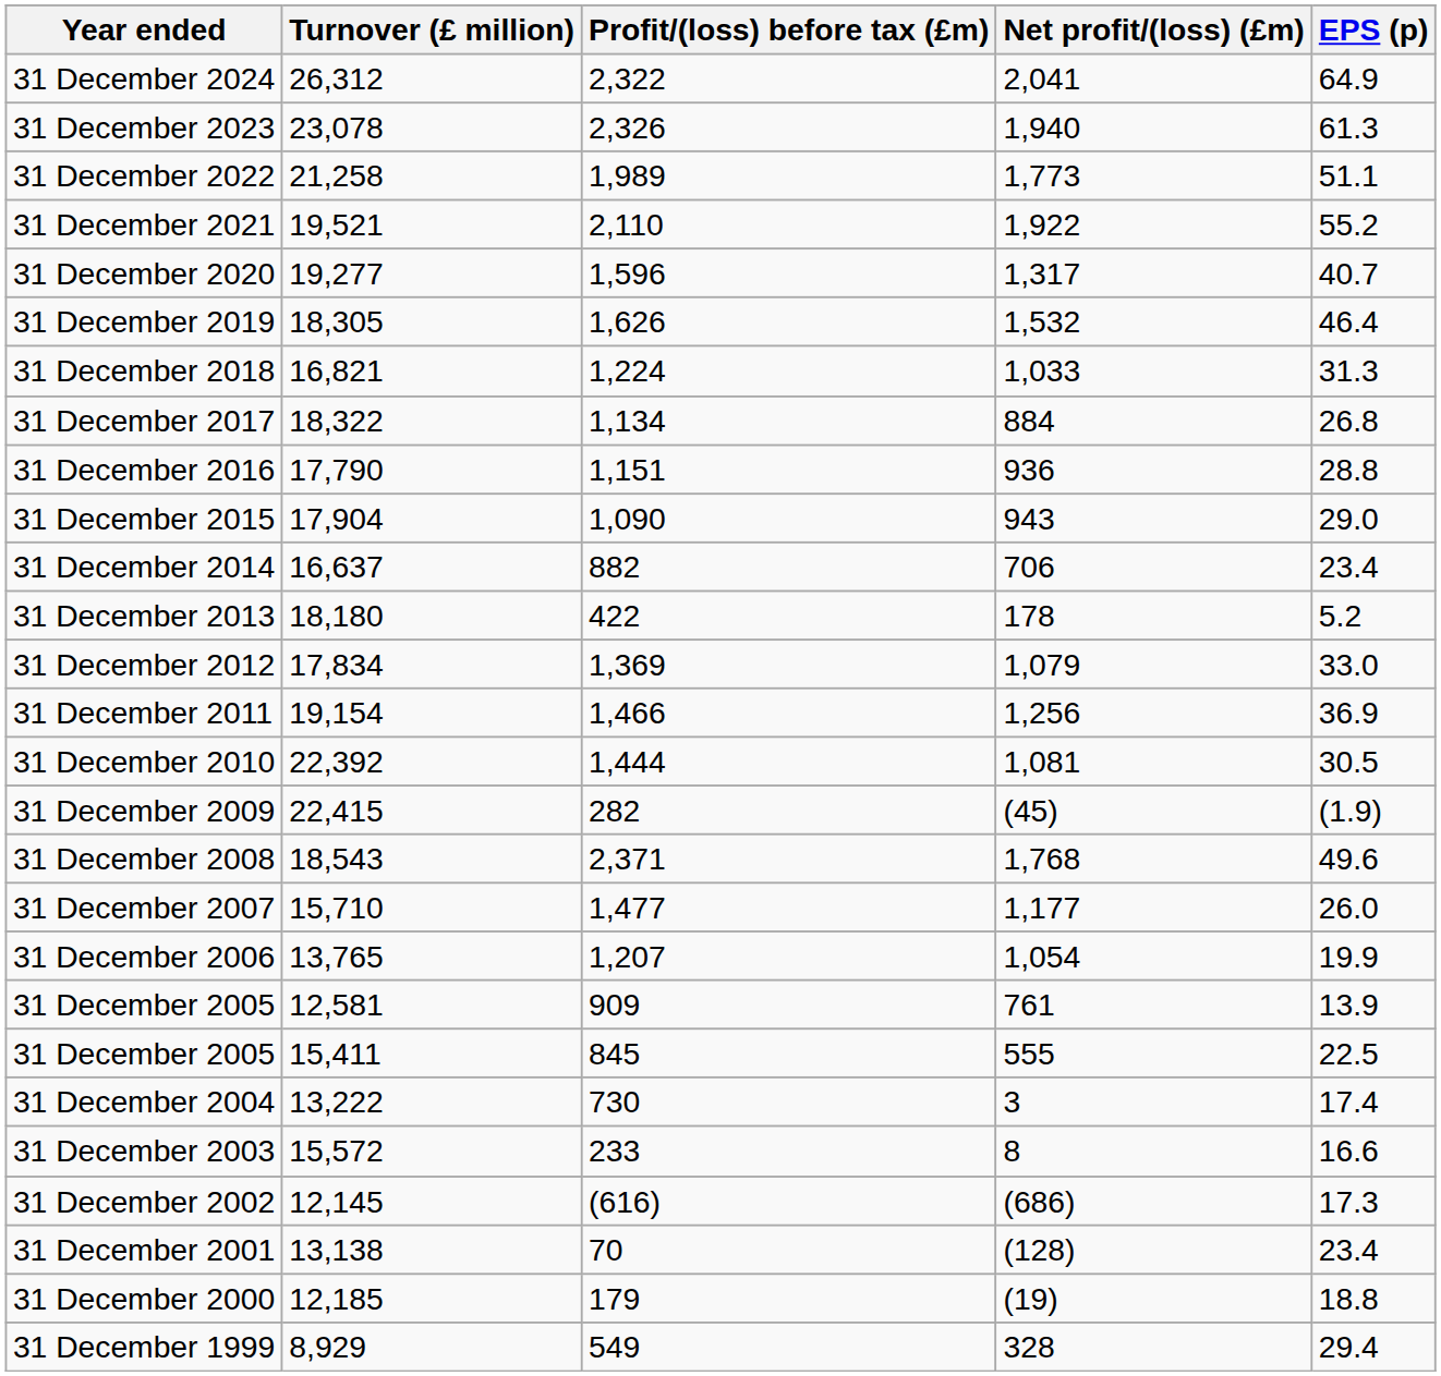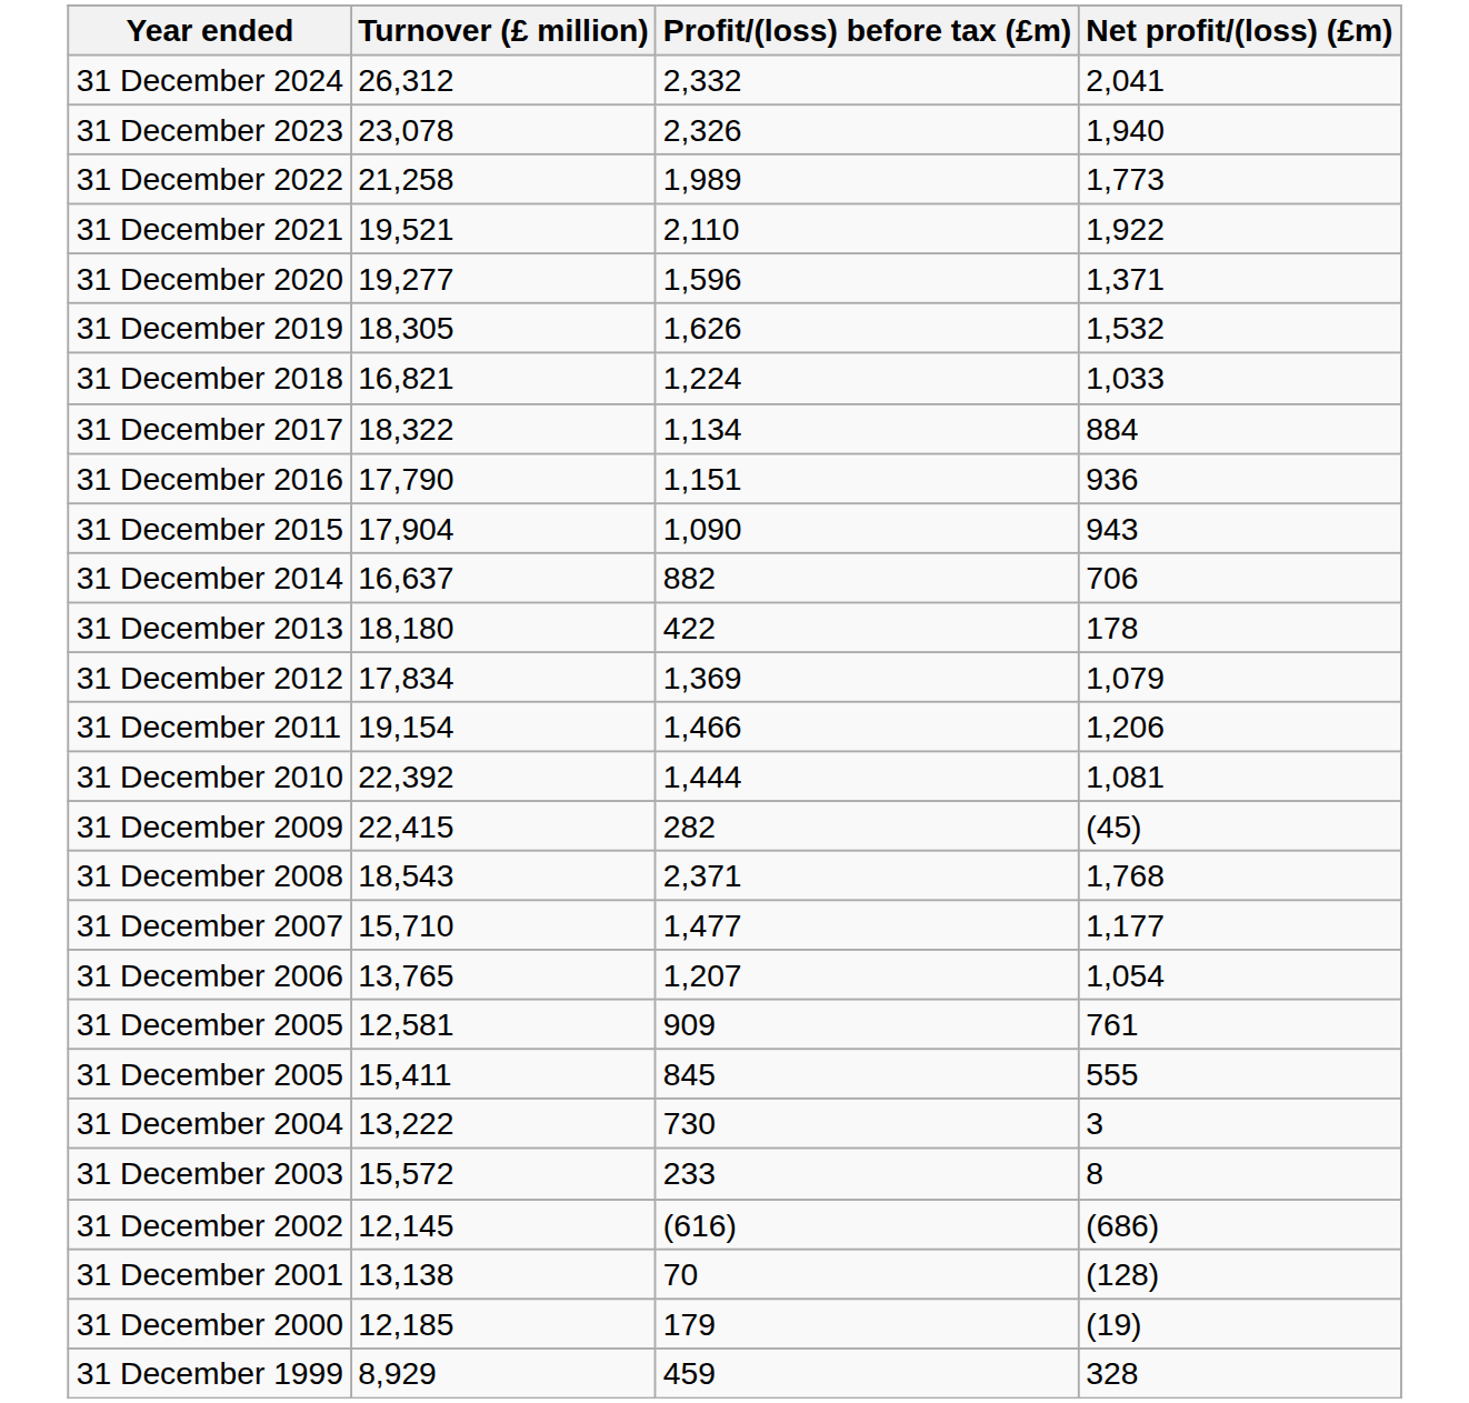- column: EPS (p) | 64.9 | 61.3 | 51.1 | 55.2 | 40.7 | 46.4 | 31.3 | 26.8 | 28.8 | 29.0 | 23.4 | 5.2 | 33.0 | 36.9 | 30.5 | (1.9) | 49.6 | 26.0 | 19.9 | 13.9 | 22.5 | 17.4 | 16.6 | 17.3 | 23.4 | 18.8 | 29.4
31 December 2024 | Profit/(loss) before tax (£m): 2,322 -> 2,332
31 December 2020 | Net profit/(loss) (£m): 1,317 -> 1,371
31 December 2011 | Net profit/(loss) (£m): 1,256 -> 1,206
31 December 1999 | Profit/(loss) before tax (£m): 549 -> 459
